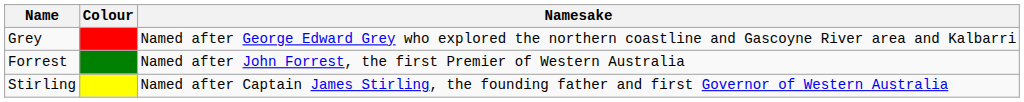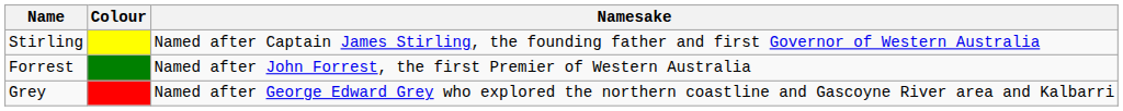rows swapped: Grey <-> Stirling
